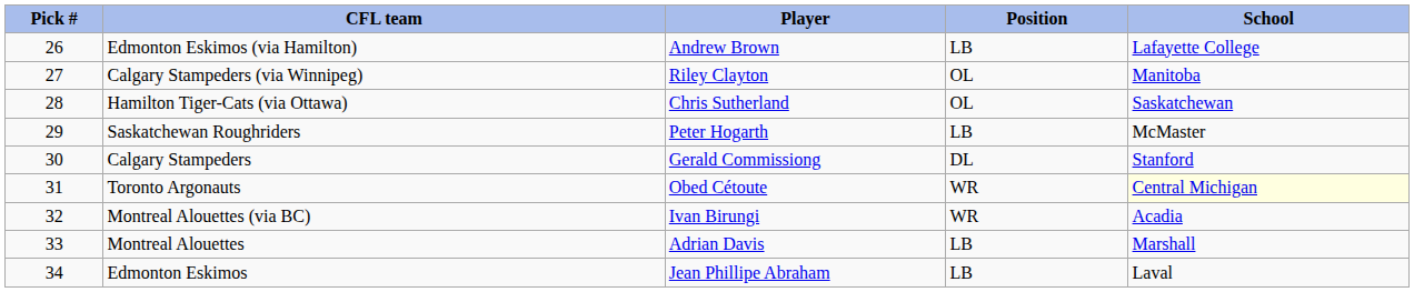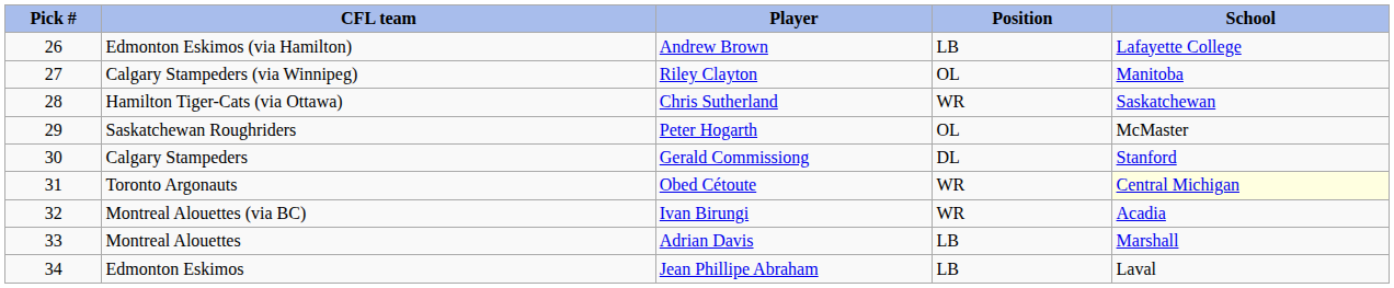Hamilton Tiger-Cats (via Ottawa) | Position: OL -> WR
Saskatchewan Roughriders | Position: LB -> OL
